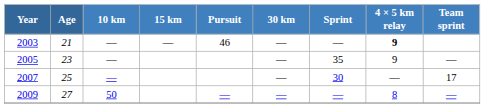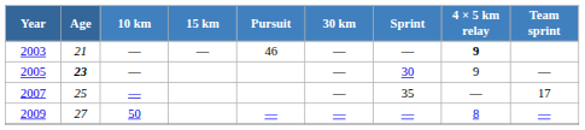2005 | Age: normal -> bold
2005 | Sprint: 35 -> 30
2007 | Sprint: 30 -> 35
